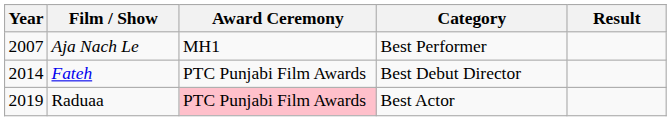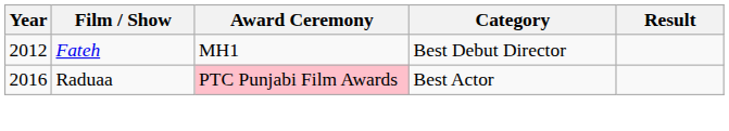- row: 2007 | Aja Nach Le | MH1 | Best Performer
Fateh | Year: 2014 -> 2012
Fateh | Award Ceremony: PTC Punjabi Film Awards -> MH1
Raduaa | Year: 2019 -> 2016
